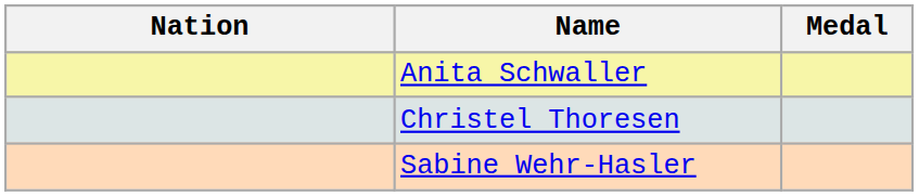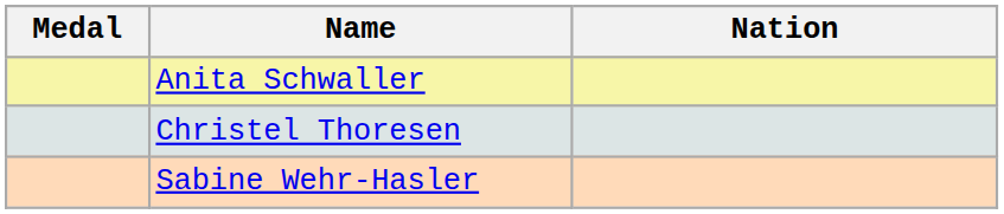columns swapped: Medal <-> Nation
